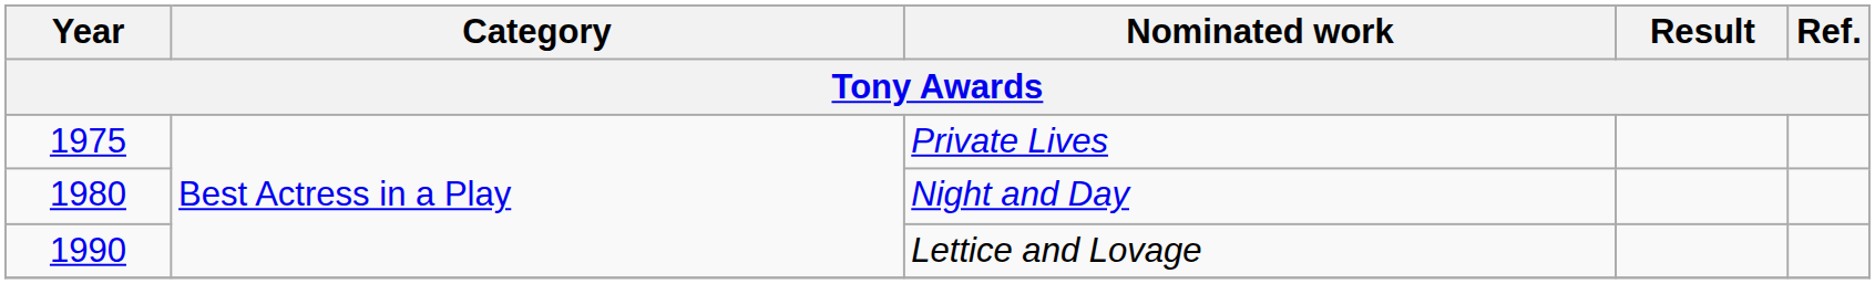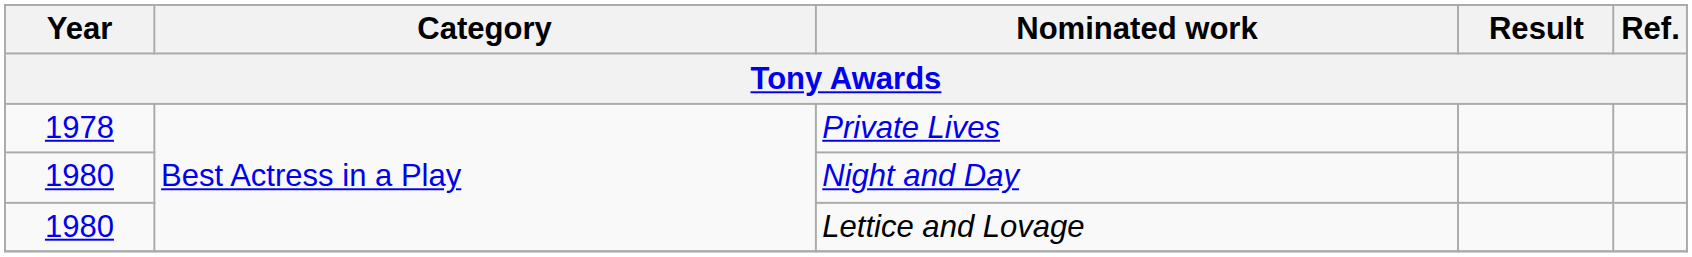Private Lives | Year: 1975 -> 1978
Lettice and Lovage | Year: 1990 -> 1980
